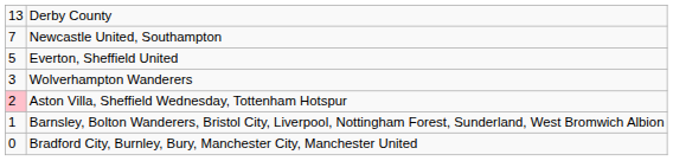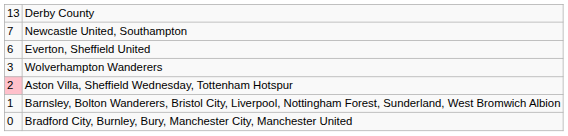Everton, Sheffield United | column 1: 5 -> 6
